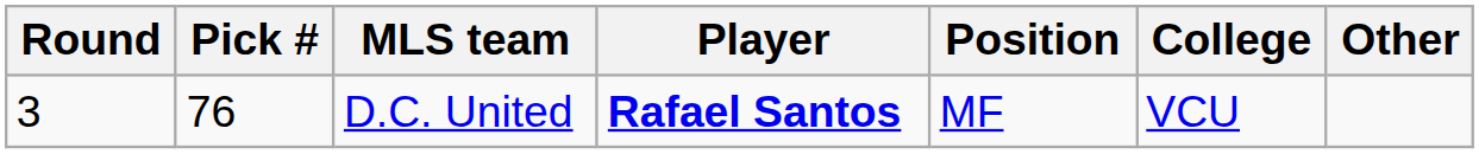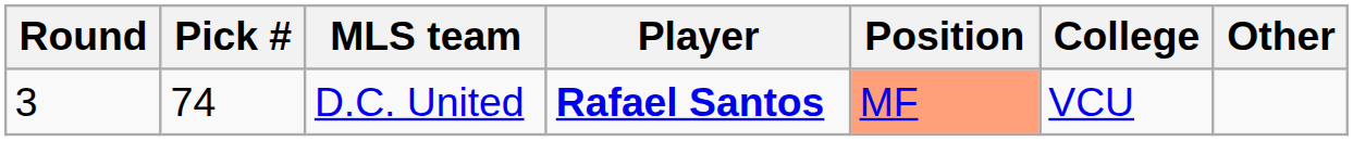D.C. United | Pick #: 76 -> 74
D.C. United | Position: no background -> lightsalmon background
